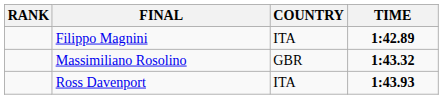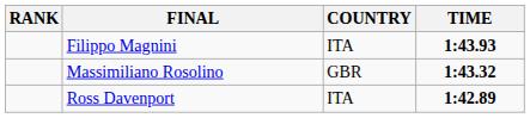Filippo Magnini | TIME: 1:42.89 -> 1:43.93
Ross Davenport | TIME: 1:43.93 -> 1:42.89
